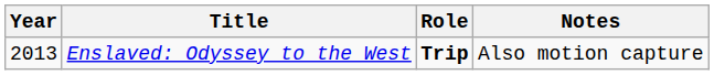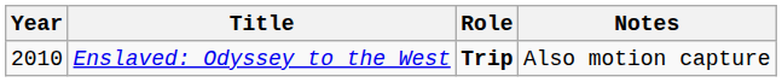Enslaved: Odyssey to the West | Year: 2013 -> 2010
